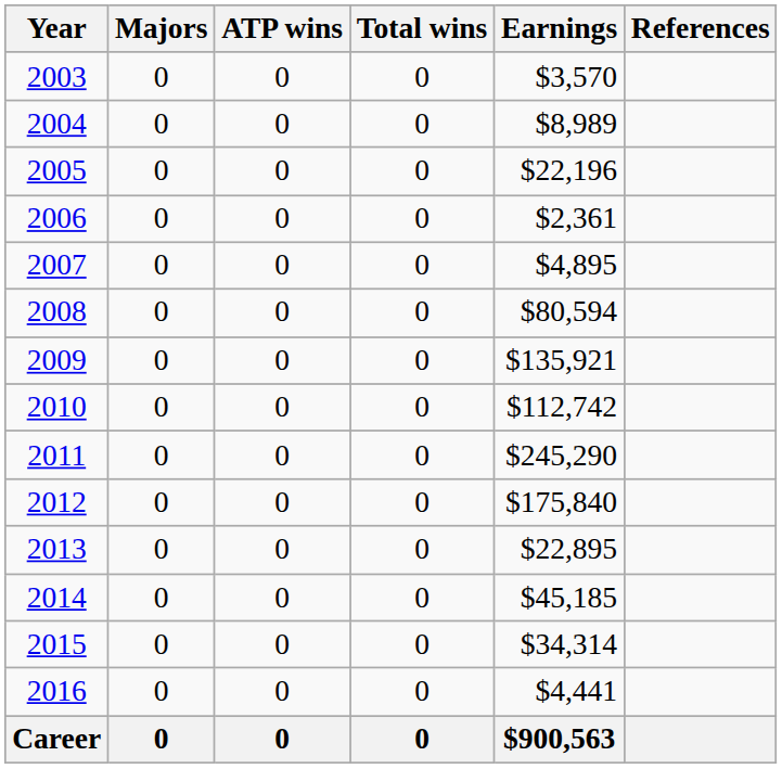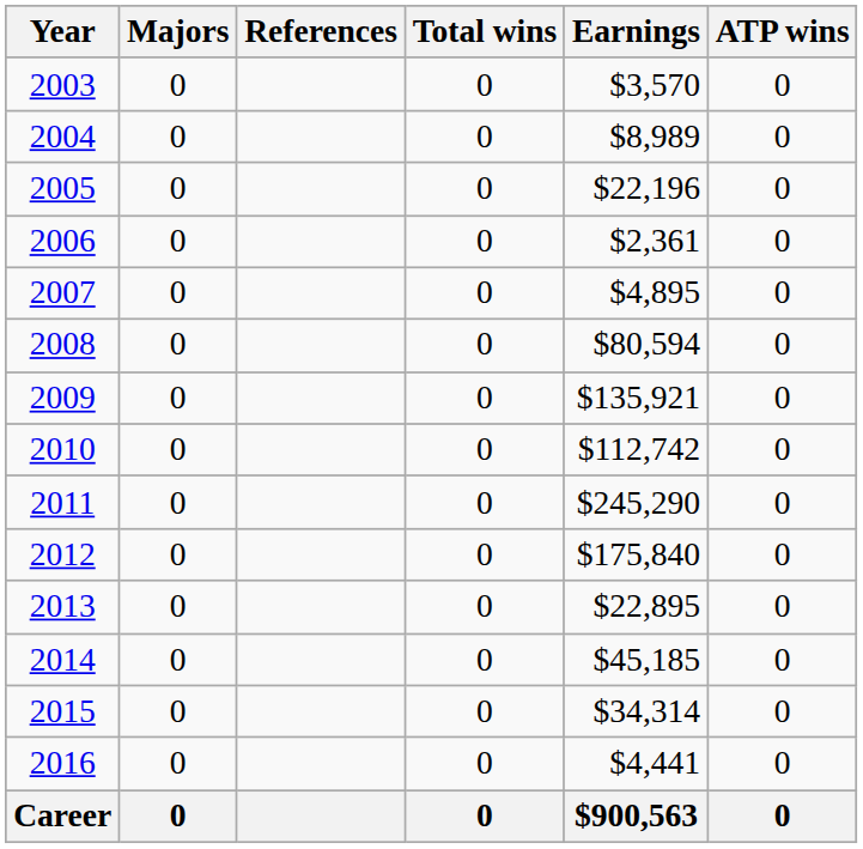columns swapped: ATP wins <-> References
